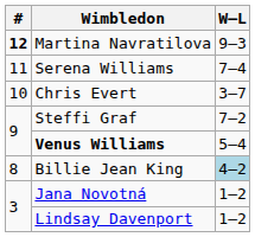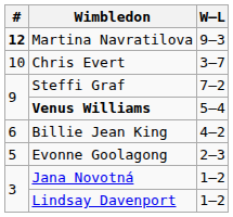- row: 11 | Serena Williams | 7–4
Billie Jean King | #: 8 -> 6
Billie Jean King | W–L: lightblue background -> no background
+ row: 5 | Evonne Goolagong | 2–3
